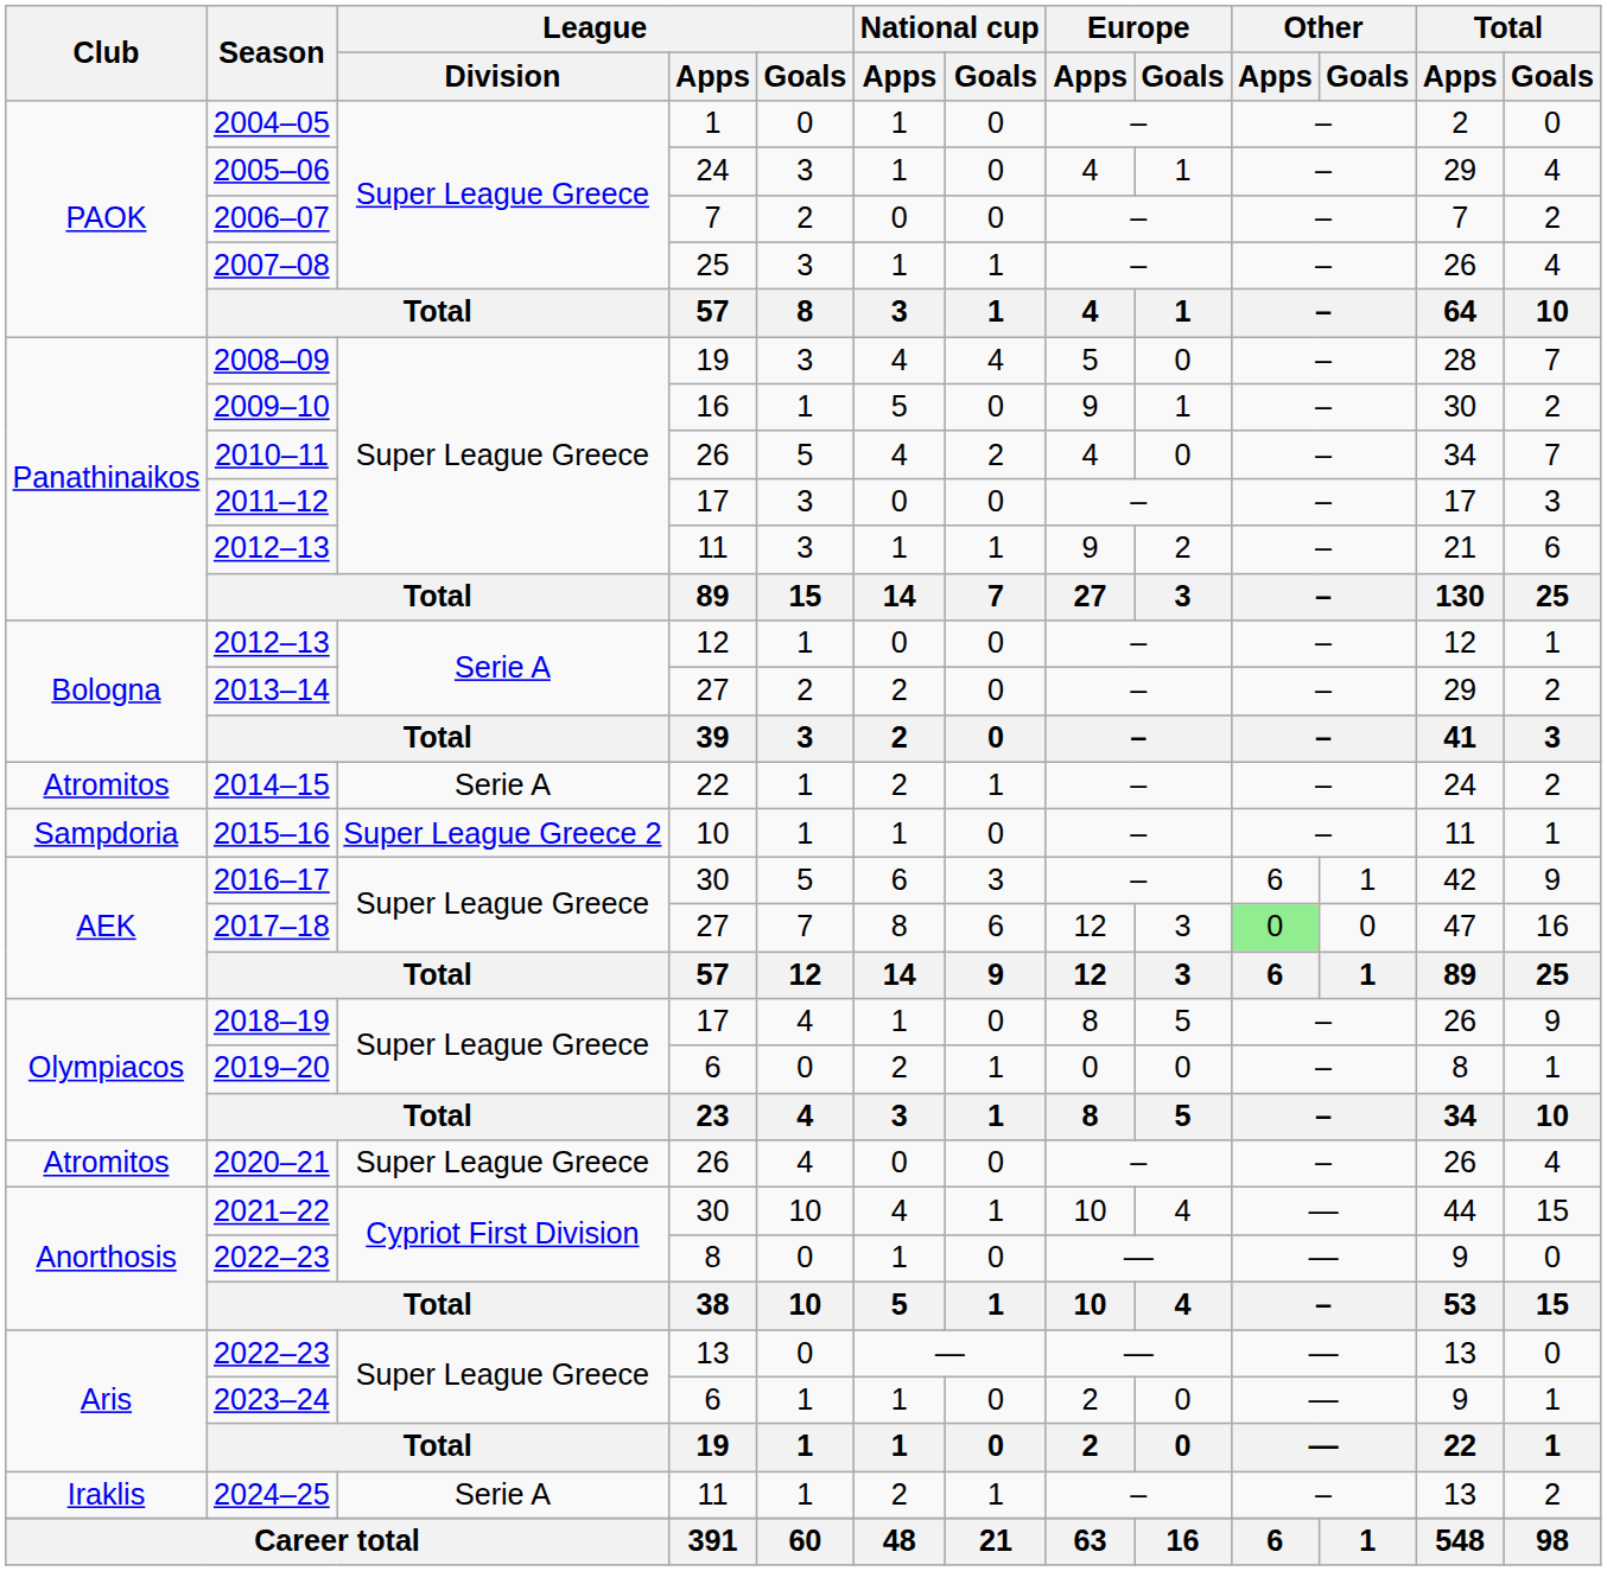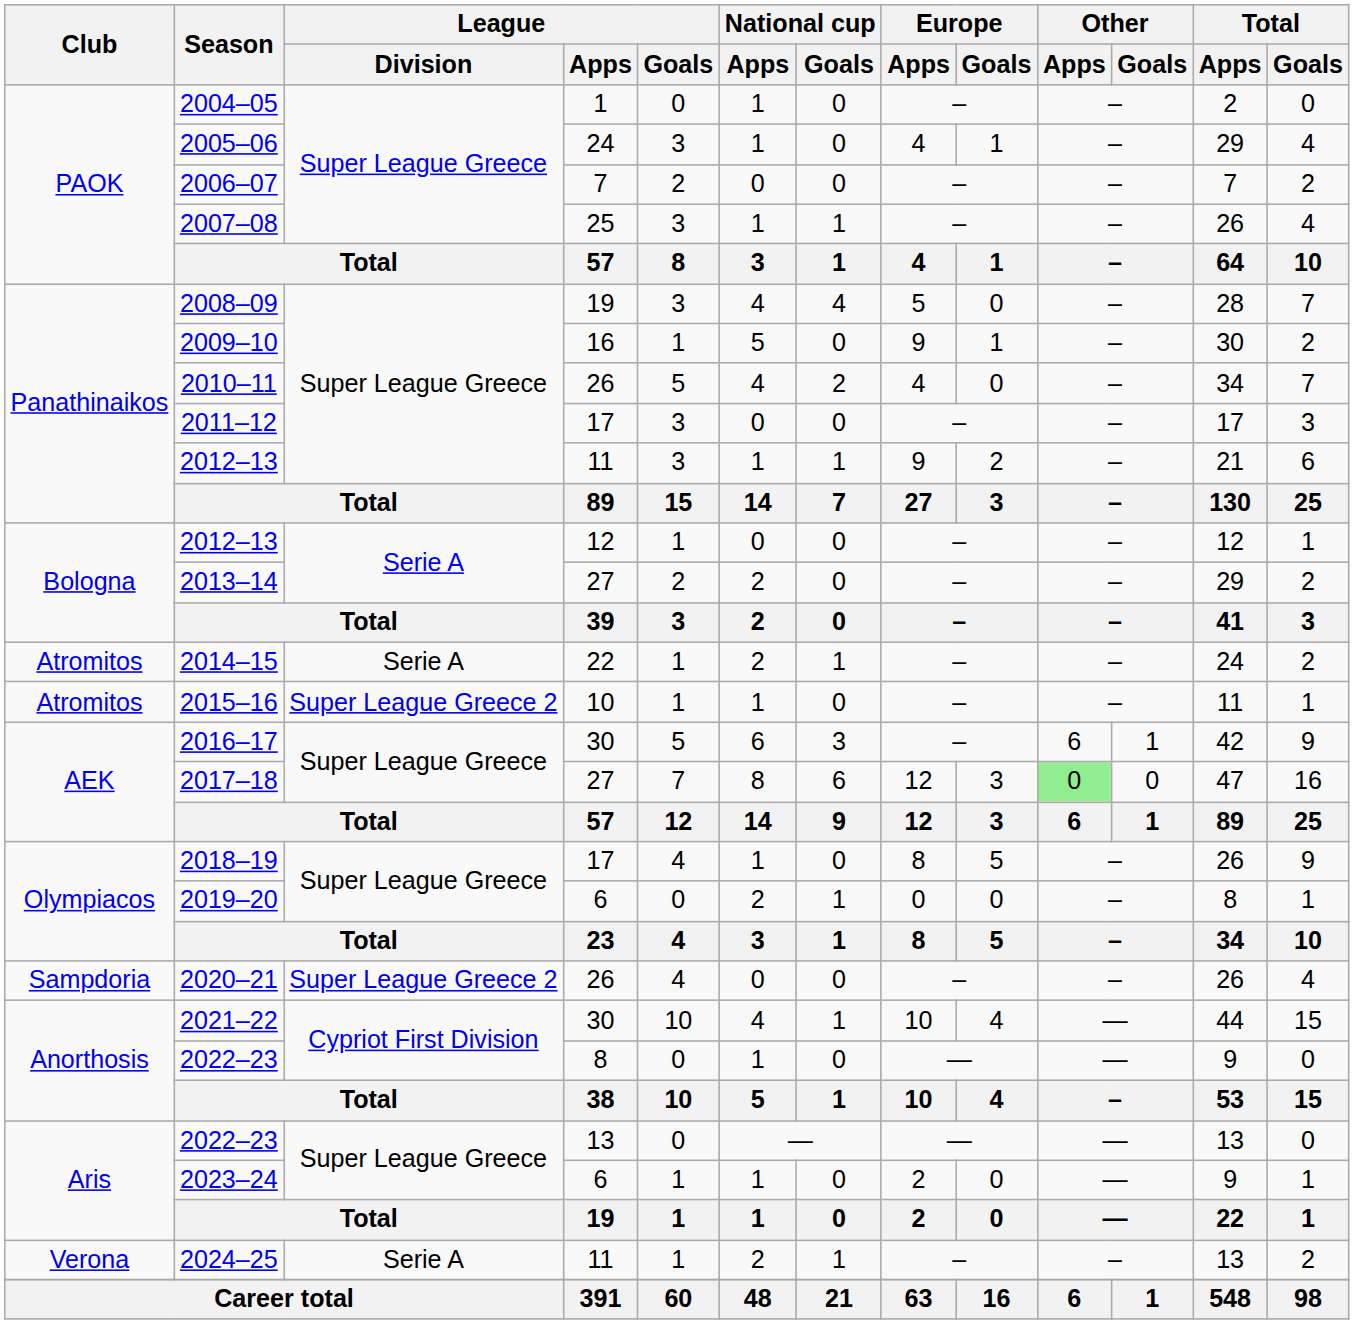2015–16 | Club: Sampdoria -> Atromitos
2020–21 | Club: Atromitos -> Sampdoria
2020–21 | League / Division: Super League Greece -> Super League Greece 2
2024–25 | Club: Iraklis -> Verona
